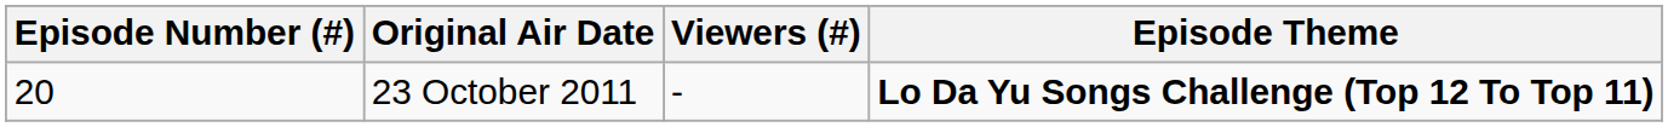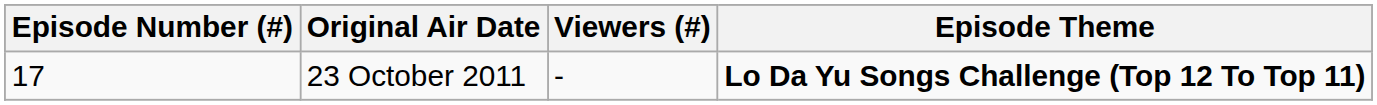23 October 2011 | Episode Number (#): 20 -> 17
